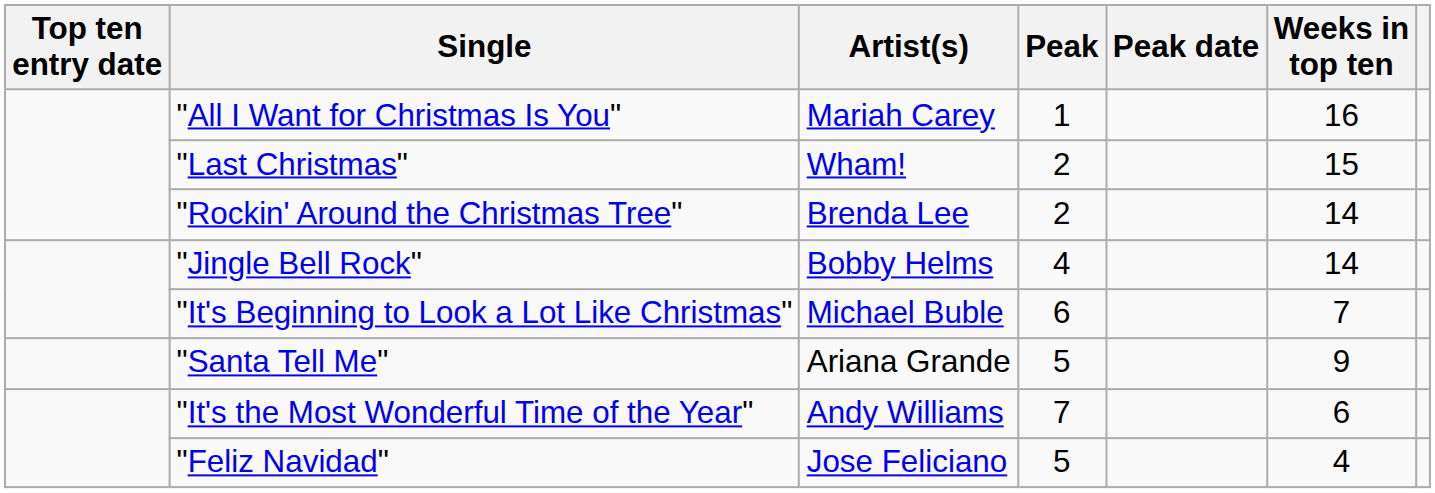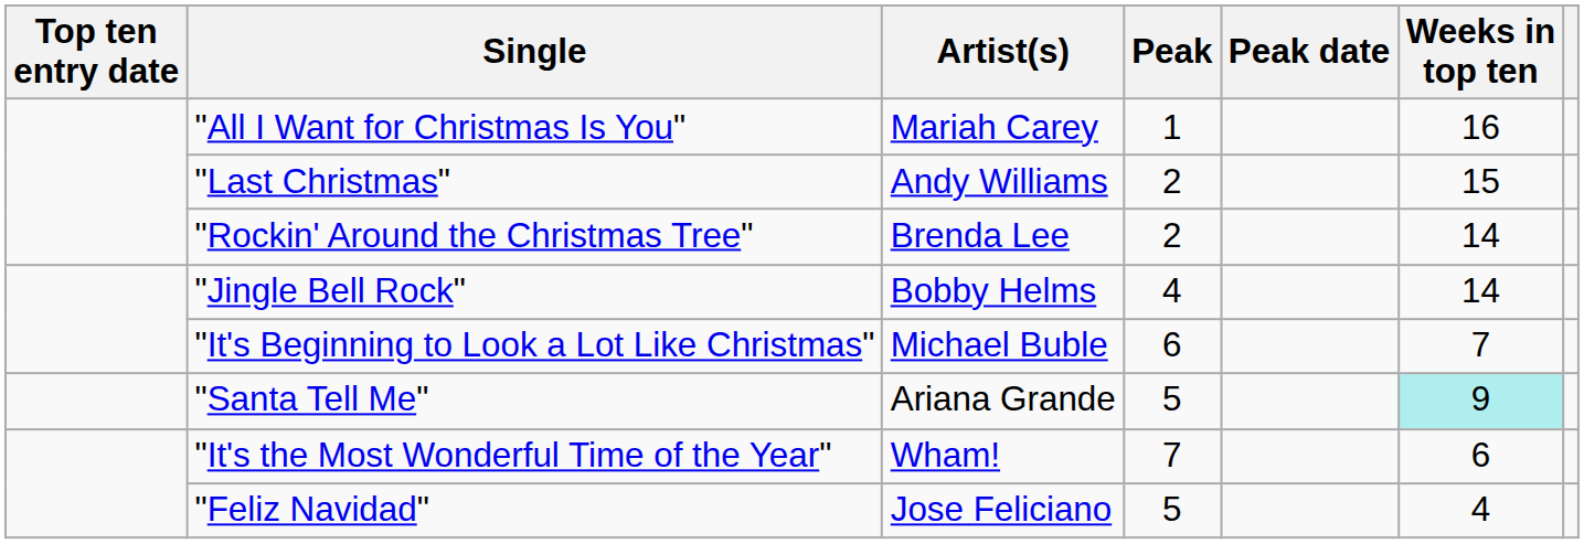"Last Christmas" | Artist(s): Wham! -> Andy Williams
"Santa Tell Me" | Weeks in top ten: no background -> paleturquoise background
"It's the Most Wonderful Time of the Year" | Artist(s): Andy Williams -> Wham!
